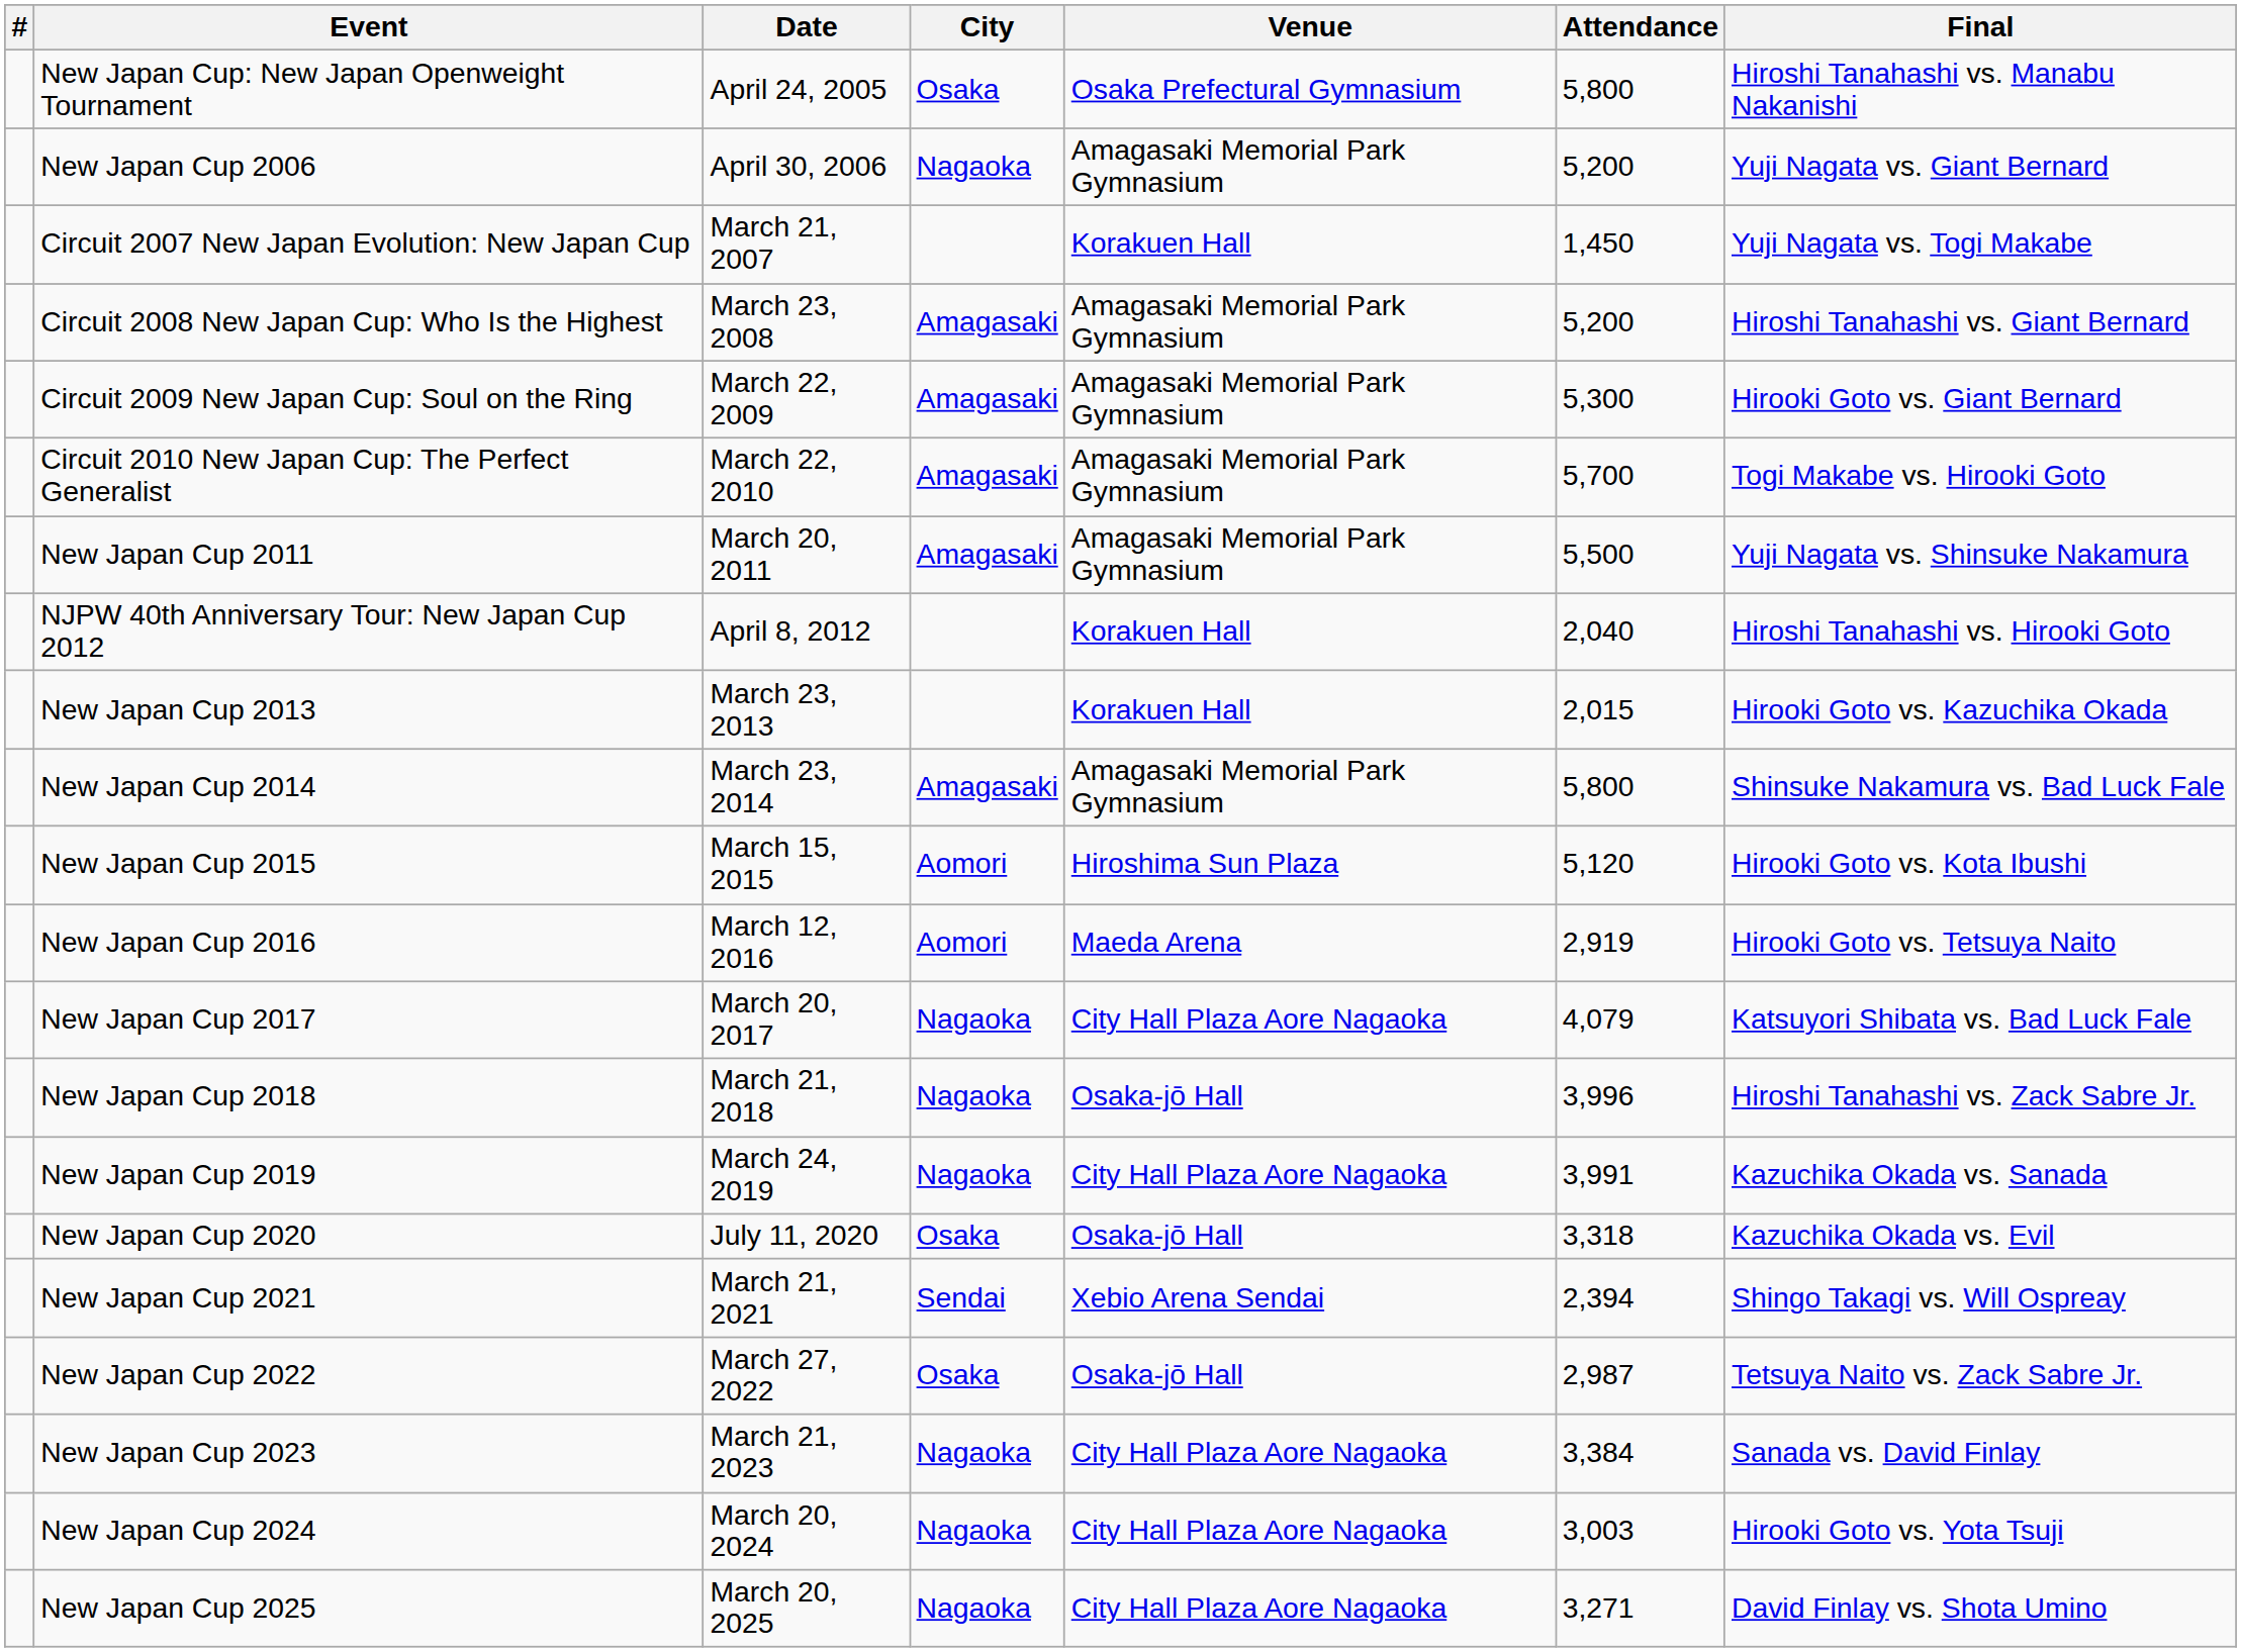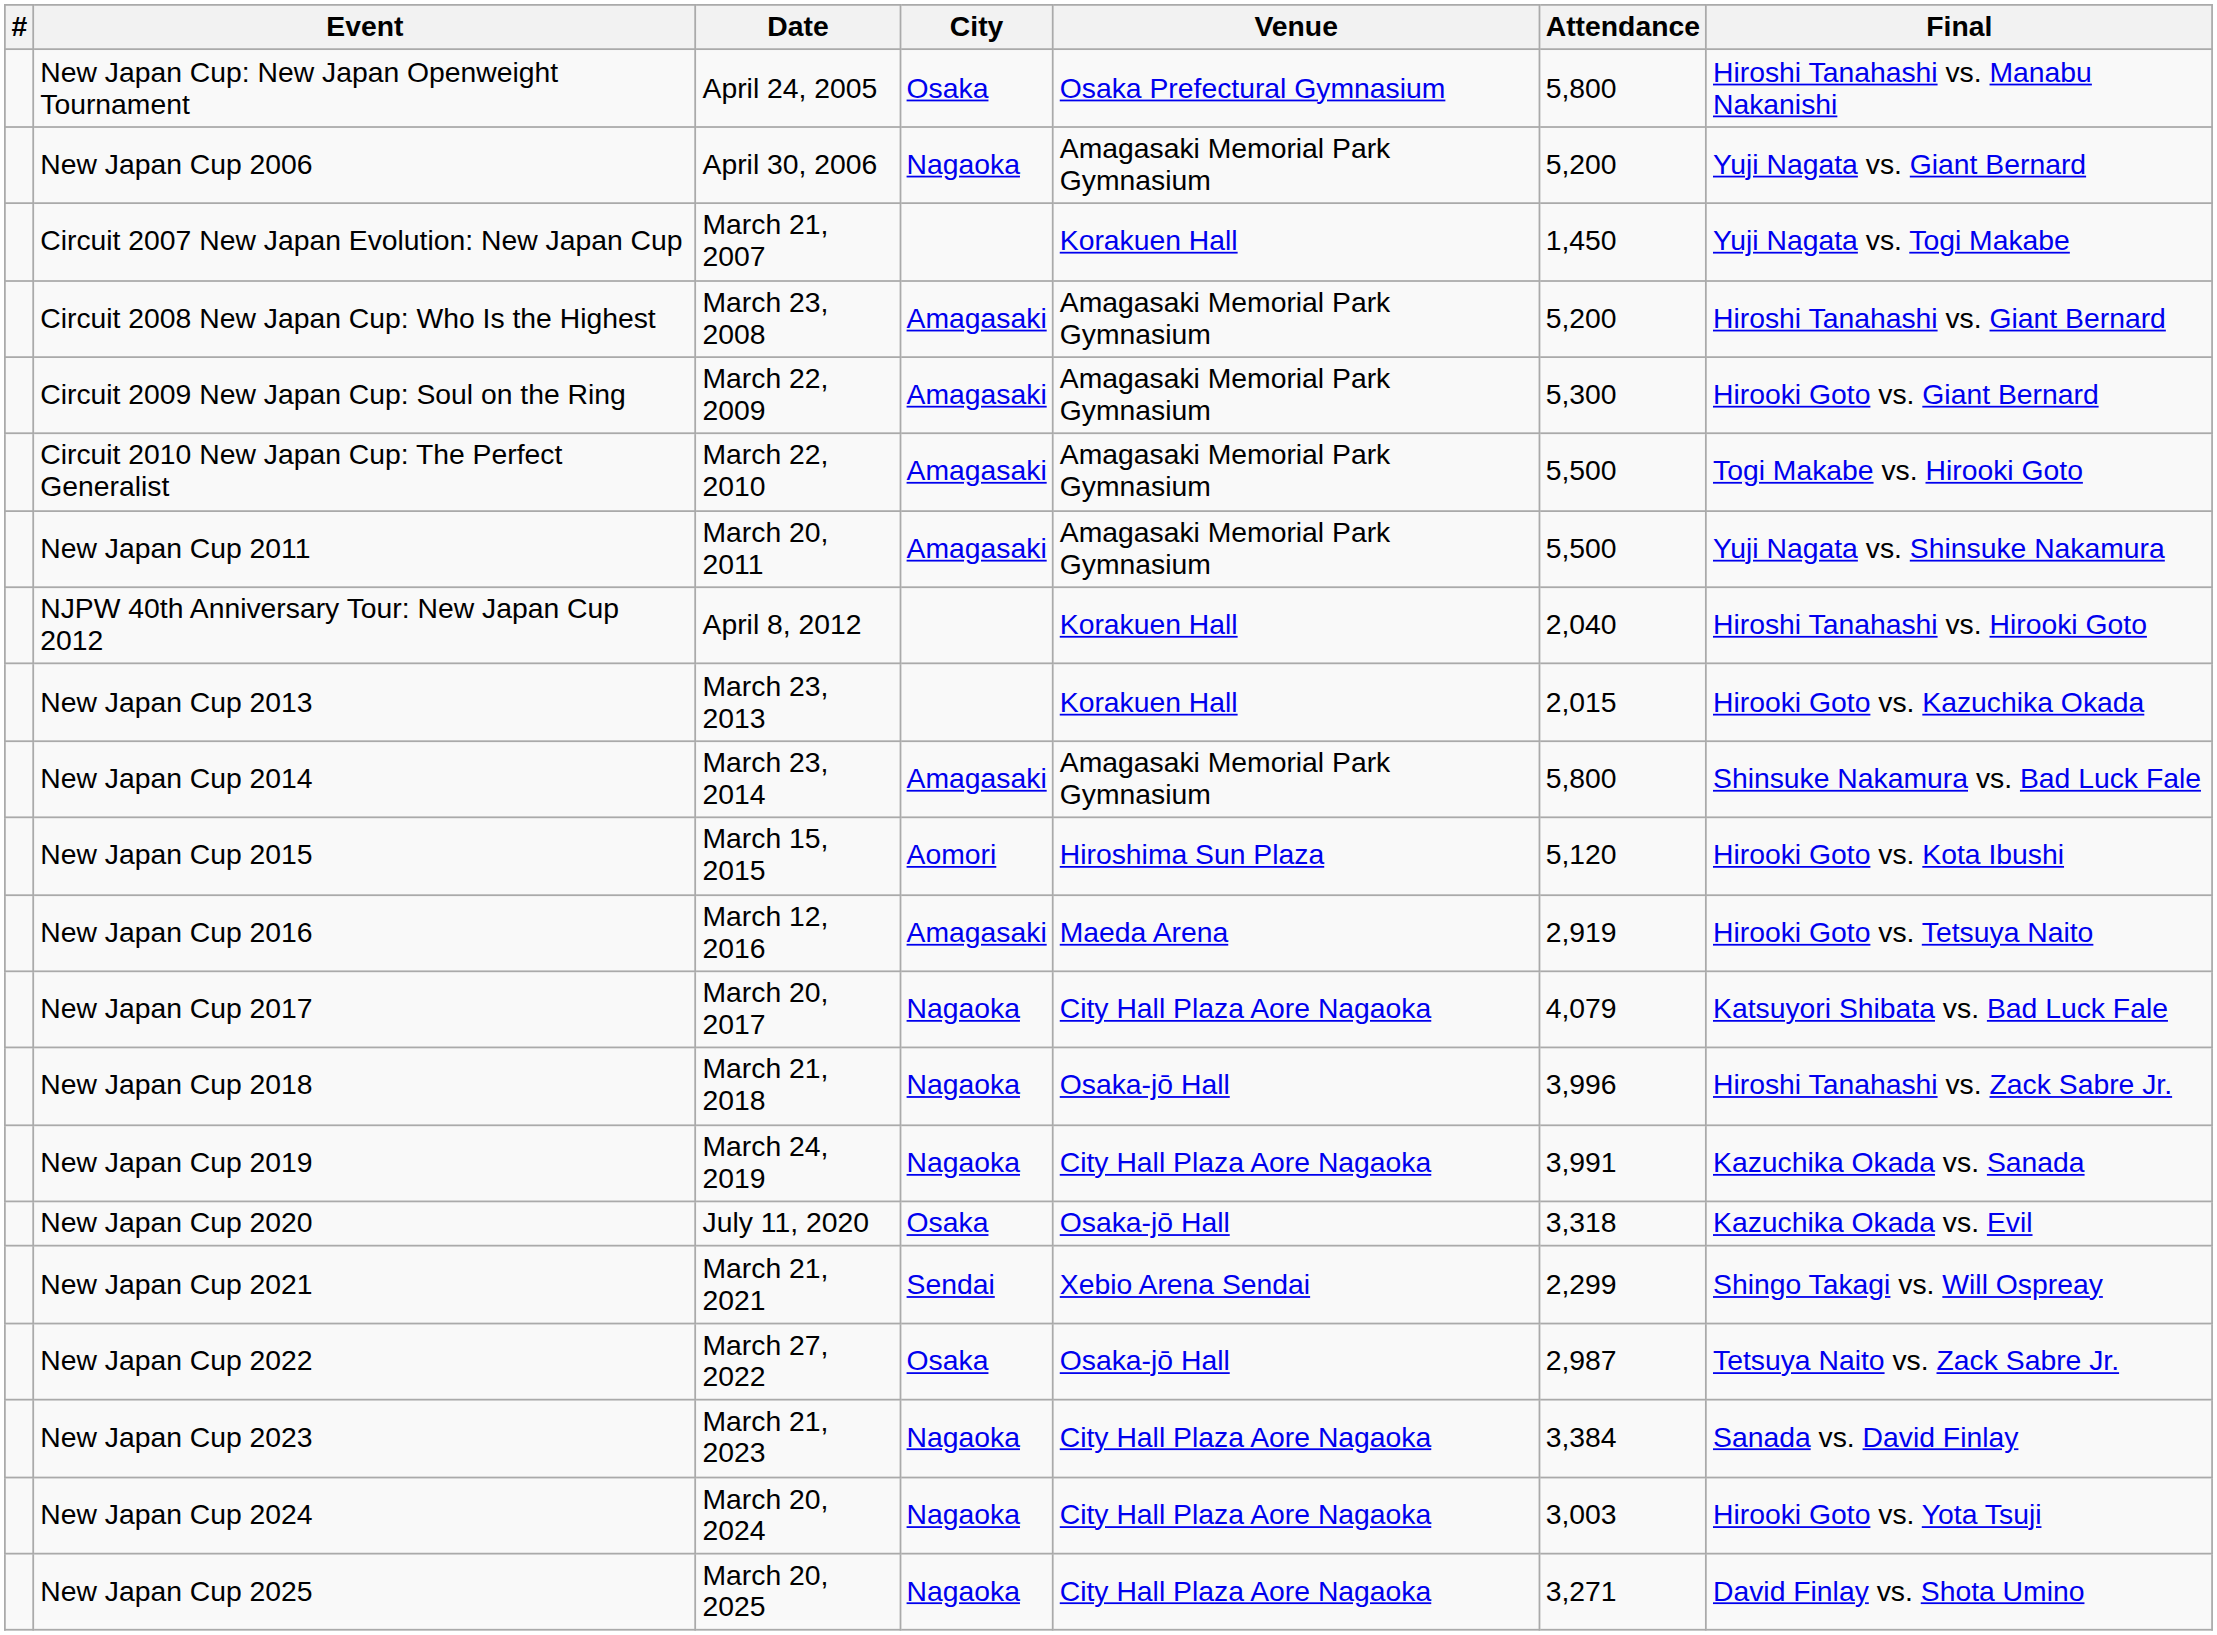Circuit 2010 New Japan Cup: The Perfect Generalist | Attendance: 5,700 -> 5,500
New Japan Cup 2016 | City: Aomori -> Amagasaki
New Japan Cup 2021 | Attendance: 2,394 -> 2,299
